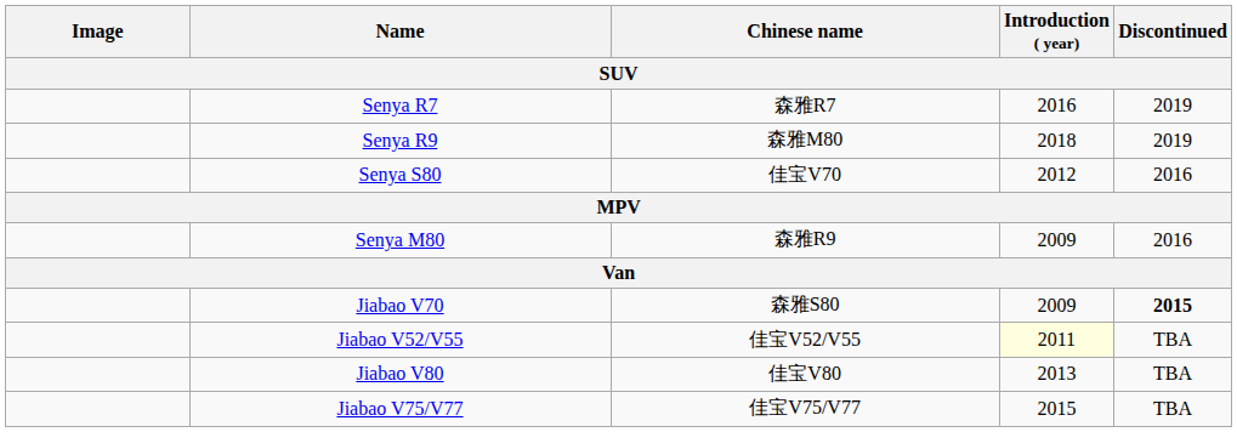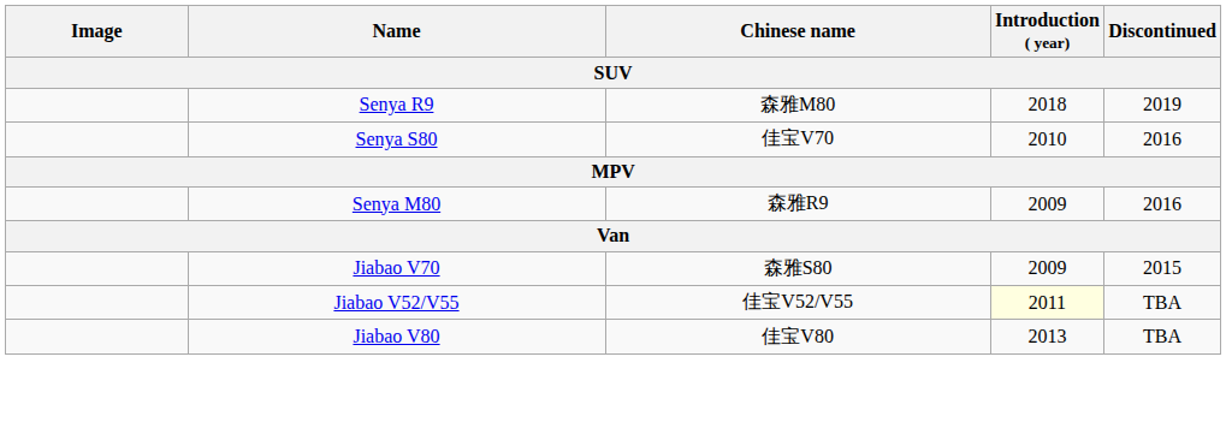- row: Senya R7 | 森雅R7 | 2016 | 2019
Senya S80 | Introduction ( year): 2012 -> 2010
Jiabao V70 | Discontinued: bold -> normal
- row: Jiabao V75/V77 | 佳宝V75/V77 | 2015 | TBA
